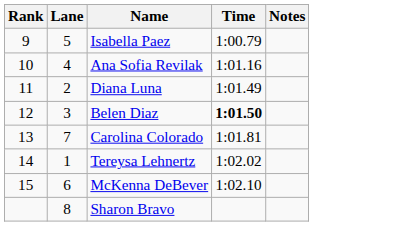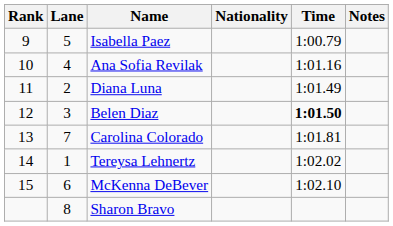+ column: Nationality
